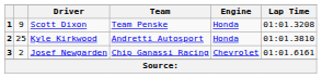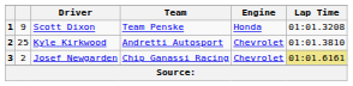Kyle Kirkwood | Engine: Honda -> Chevrolet
Josef Newgarden | Lap Time: no background -> khaki background
